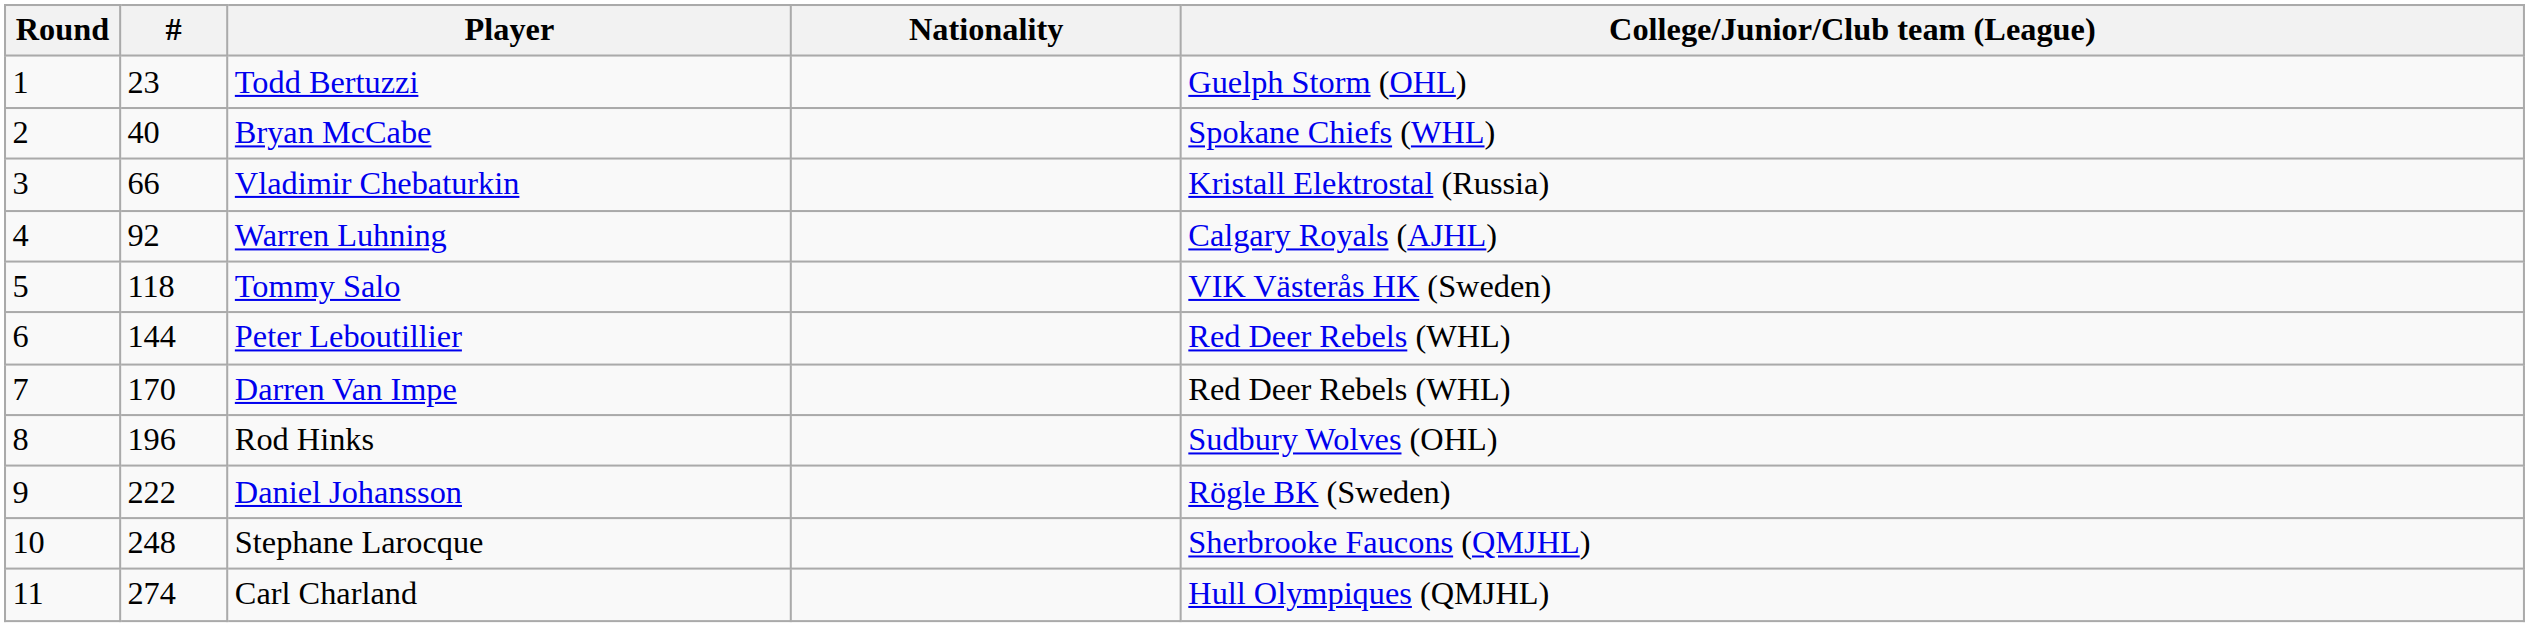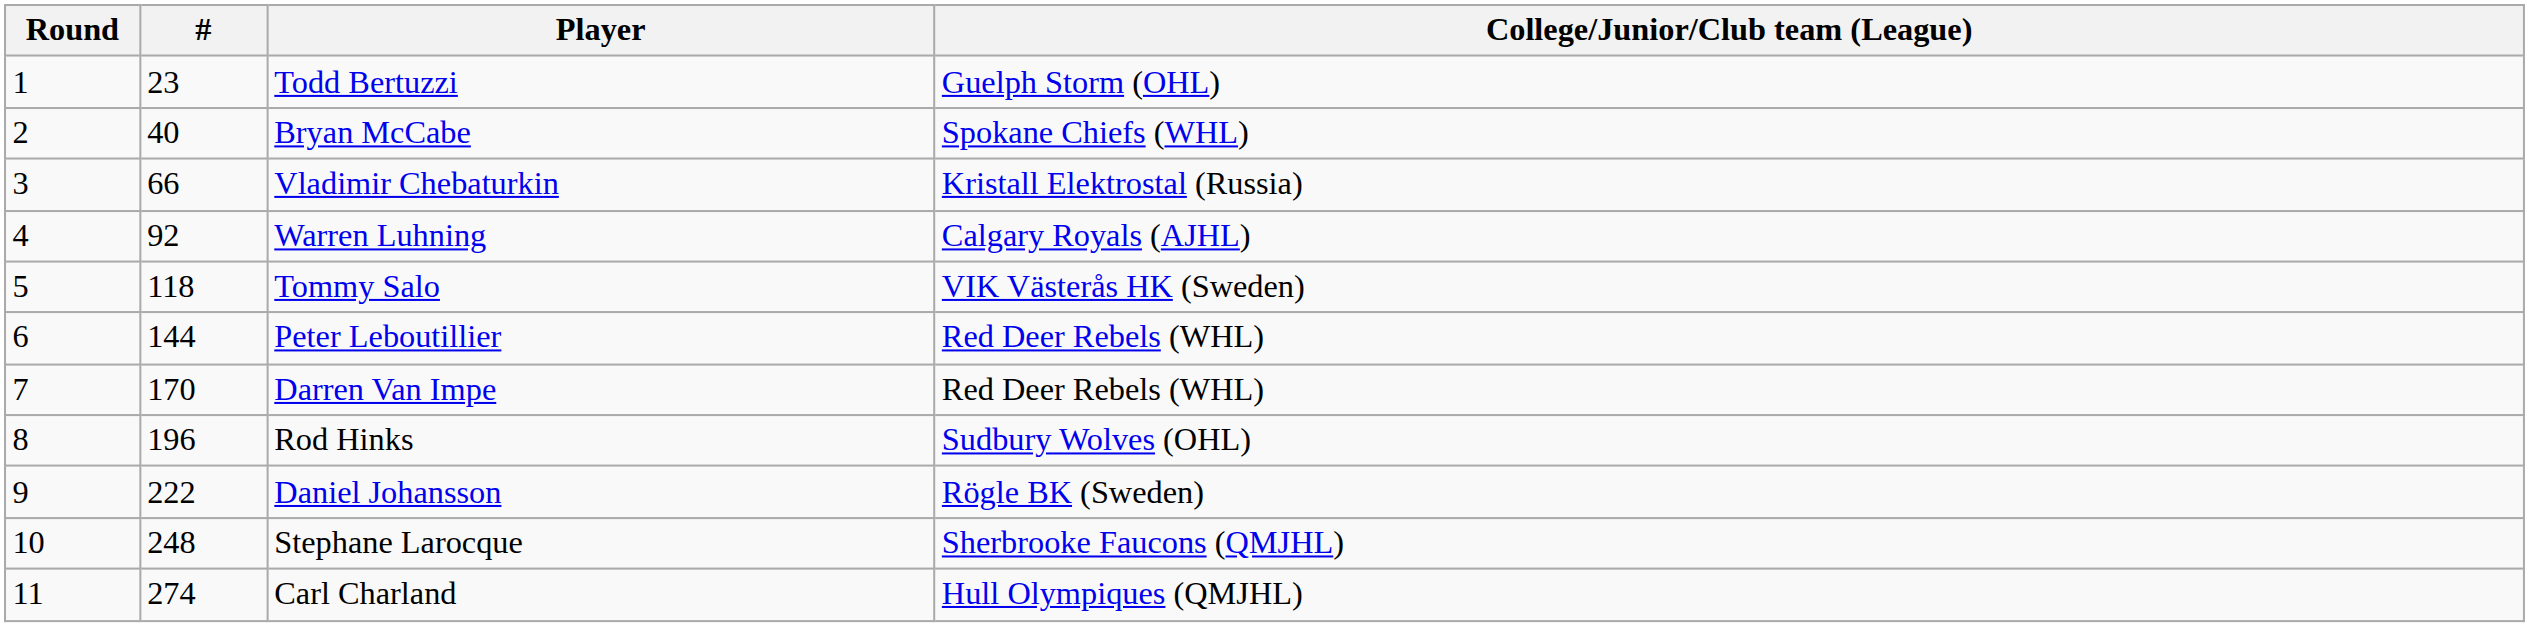- column: Nationality
